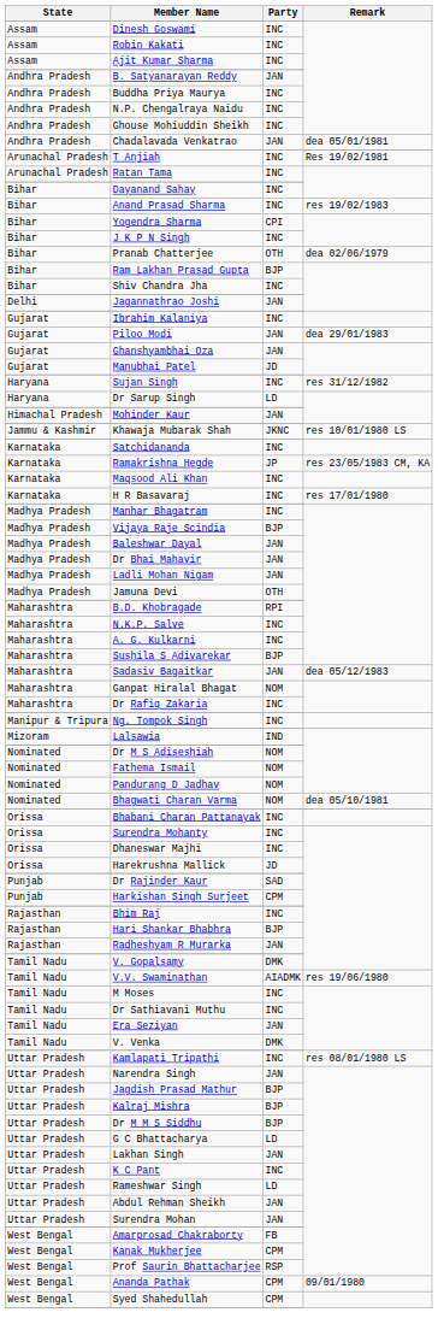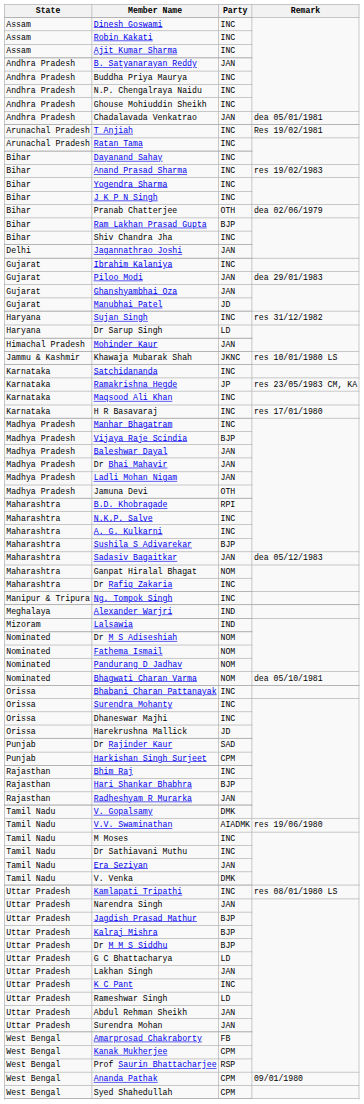Yogendra Sharma | Party: CPI -> INC
+ row: Meghalaya | Alexander Warjri | IND
